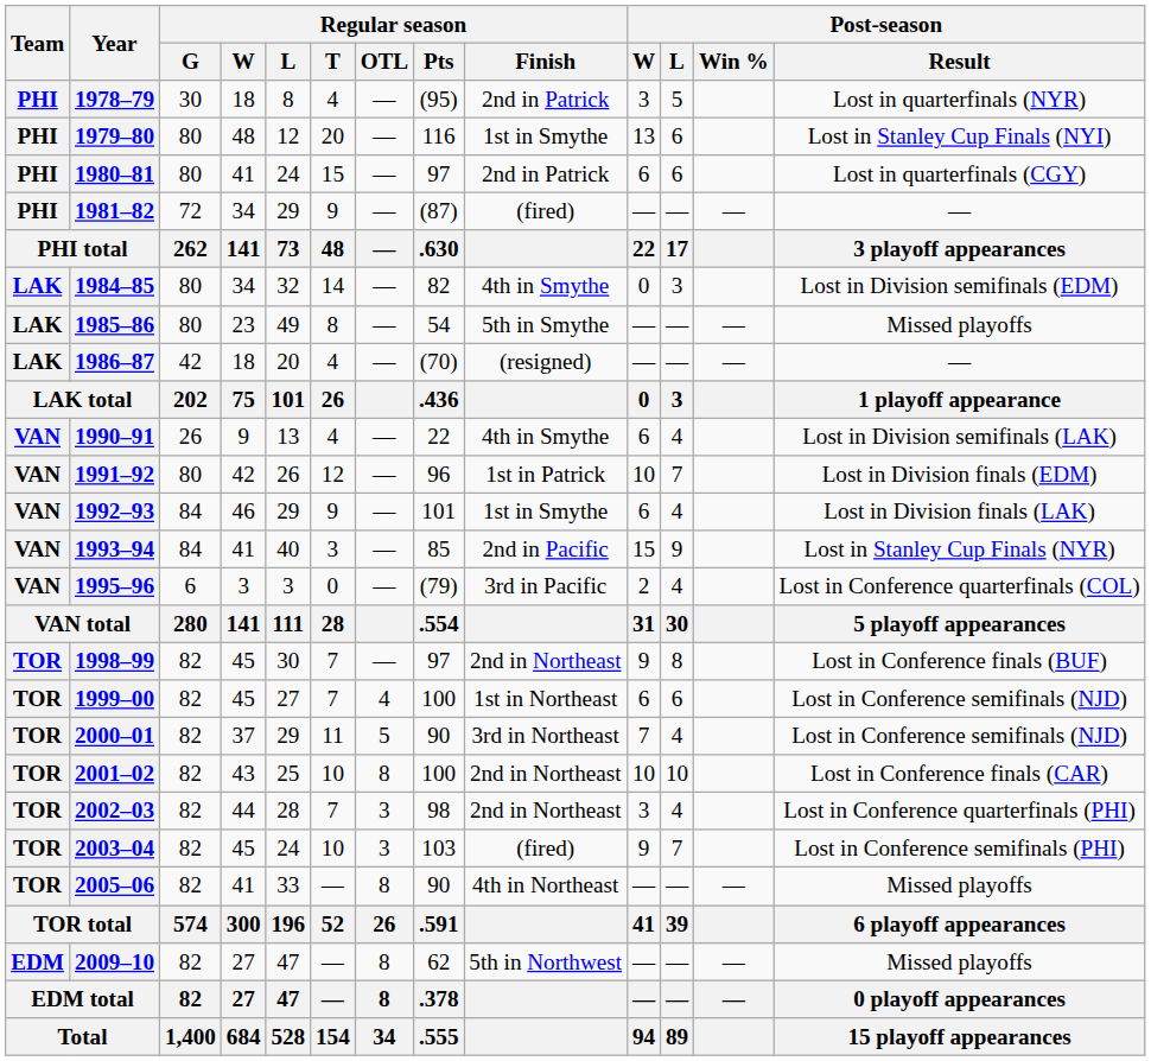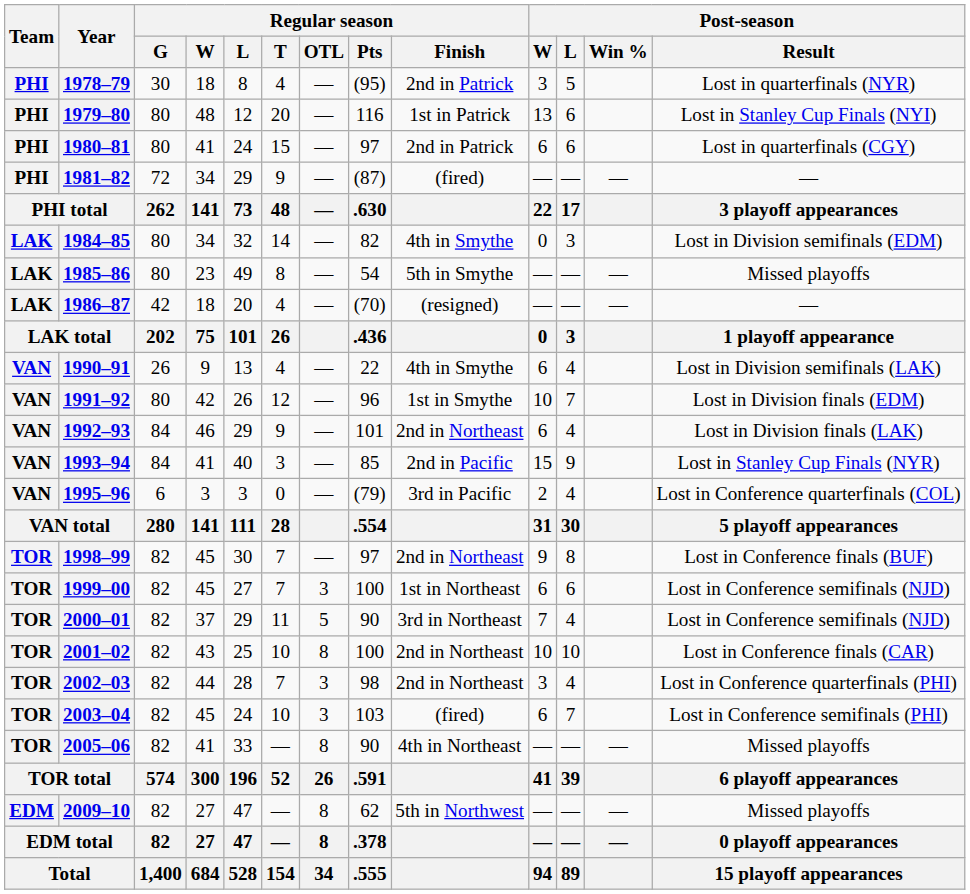1979–80 | Regular season / Finish: 1st in Smythe -> 1st in Patrick
1991–92 | Regular season / Finish: 1st in Patrick -> 1st in Smythe
1992–93 | Regular season / Finish: 1st in Smythe -> 2nd in Northeast
1999–00 | Regular season / OTL: 4 -> 3
2003–04 | Post-season / W: 9 -> 6
